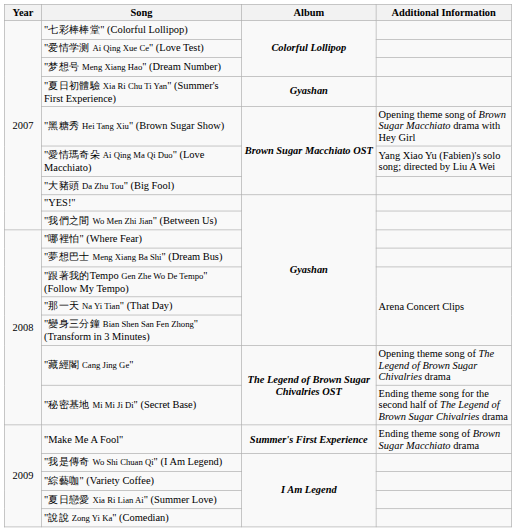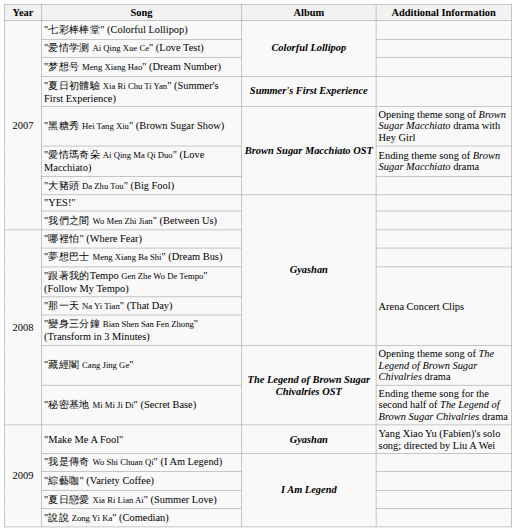"夏日初體驗 Xia Ri Chu Ti Yan" (Summer's First Experience) | Album: Gyashan -> Summer's First Experience
"愛情瑪奇朵 Ai Qing Ma Qi Duo" (Love Macchiato) | Additional Information: Yang Xiao Yu (Fabien)'s solo song; directed by Liu A Wei -> Ending theme song of Brown Sugar Macchiato drama
"Make Me A Fool" | Album: Summer's First Experience -> Gyashan
"Make Me A Fool" | Additional Information: Ending theme song of Brown Sugar Macchiato drama -> Yang Xiao Yu (Fabien)'s solo song; directed by Liu A Wei
